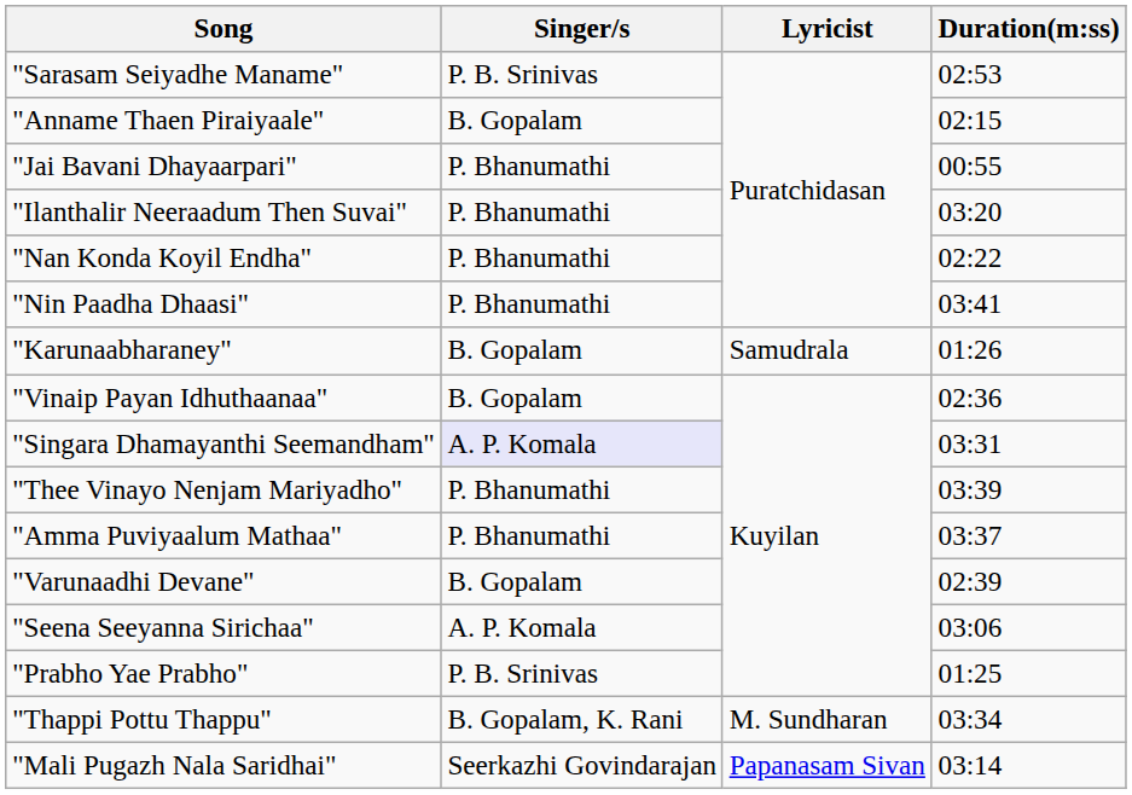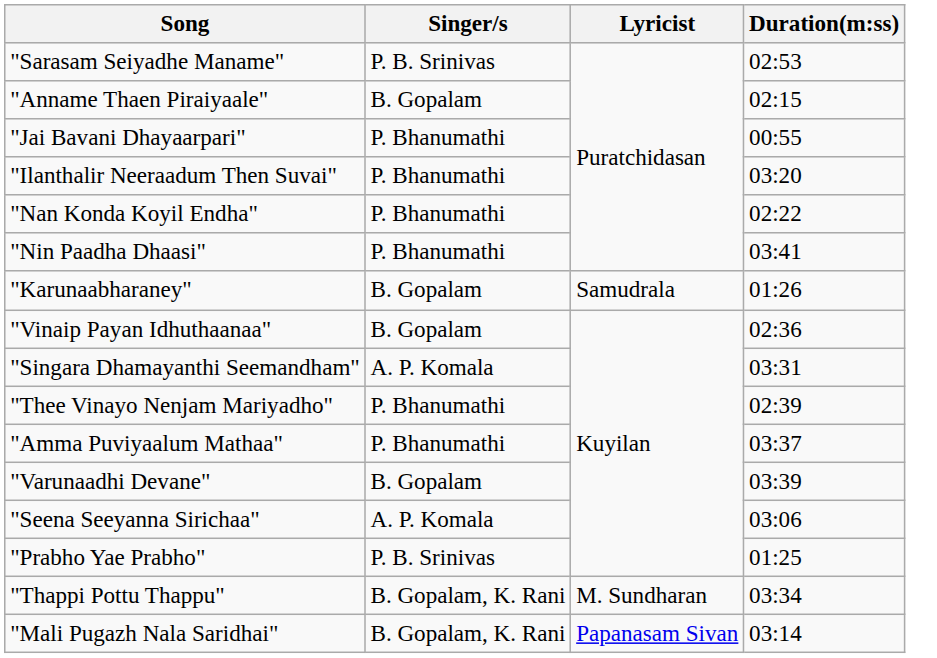"Singara Dhamayanthi Seemandham" | Singer/s: lavender background -> no background
"Thee Vinayo Nenjam Mariyadho" | Duration(m:ss): 03:39 -> 02:39
"Varunaadhi Devane" | Duration(m:ss): 02:39 -> 03:39
"Mali Pugazh Nala Saridhai" | Singer/s: Seerkazhi Govindarajan -> B. Gopalam, K. Rani
